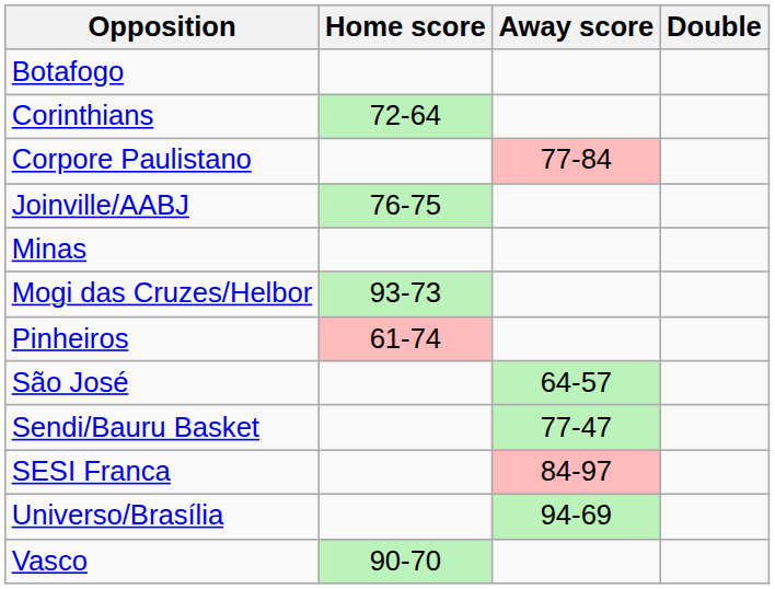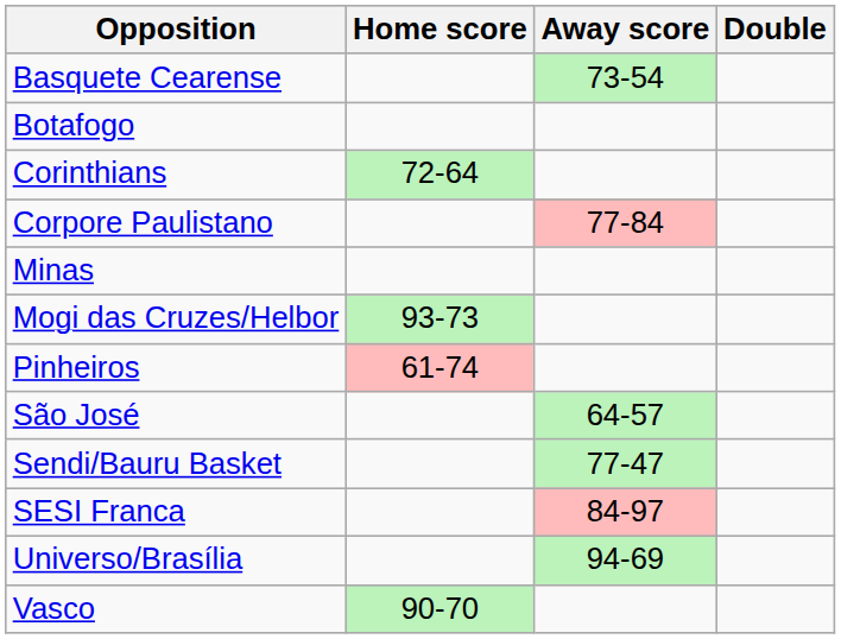+ row: Basquete Cearense | 73-54
- row: Joinville/AABJ | 76-75
